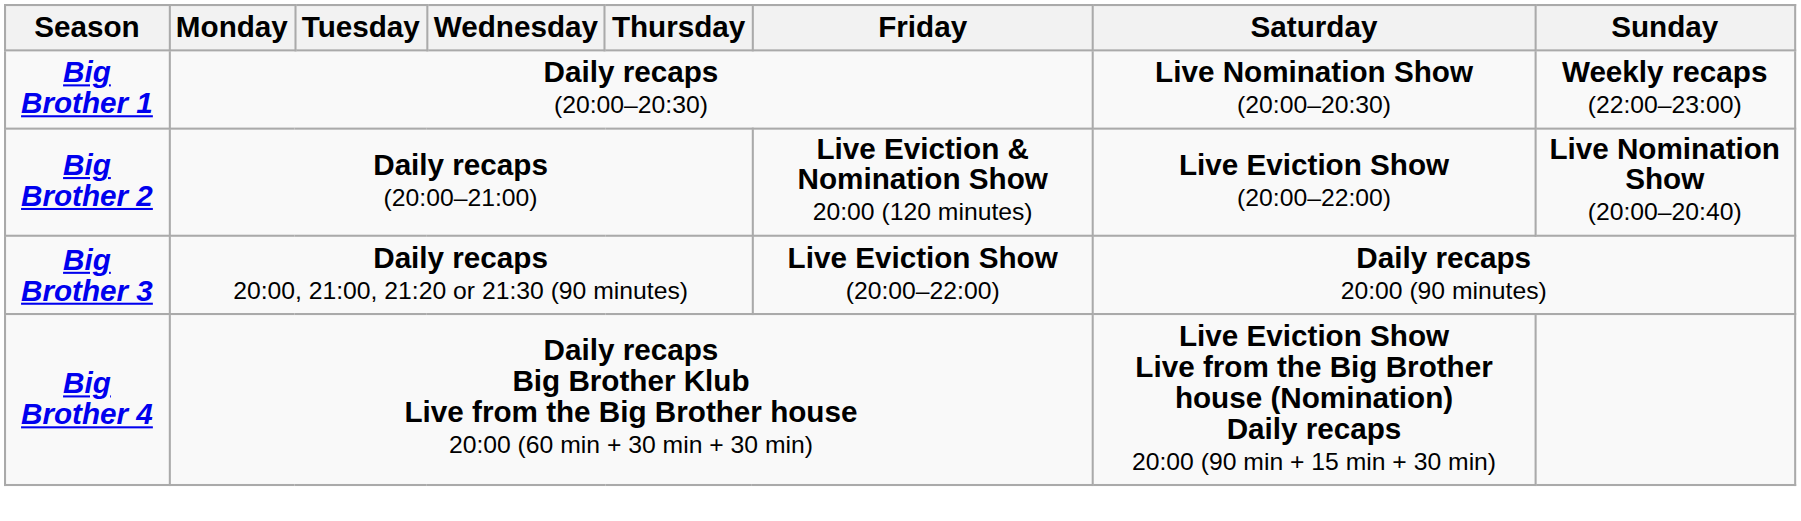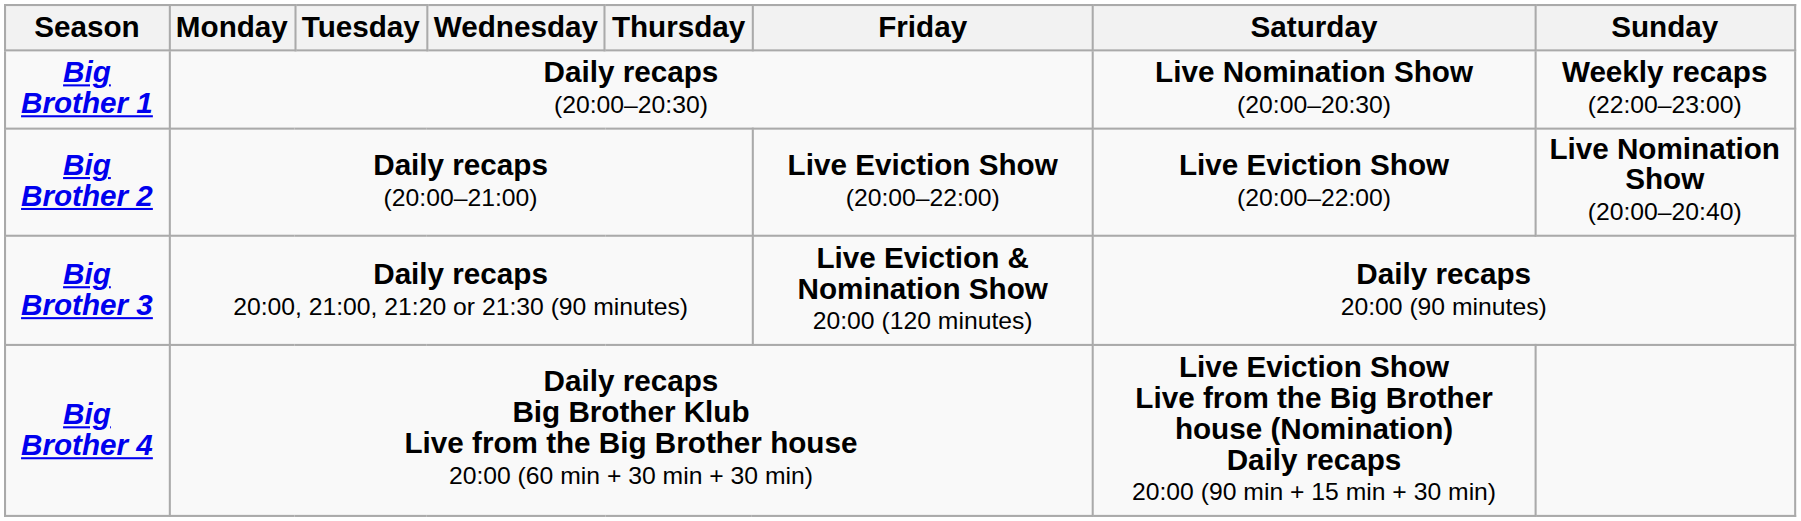Big Brother 2 | Friday: Live Eviction & Nomination Show 20:00 (120 minutes) -> Live Eviction Show (20:00–22:00)
Big Brother 3 | Friday: Live Eviction Show (20:00–22:00) -> Live Eviction & Nomination Show 20:00 (120 minutes)
